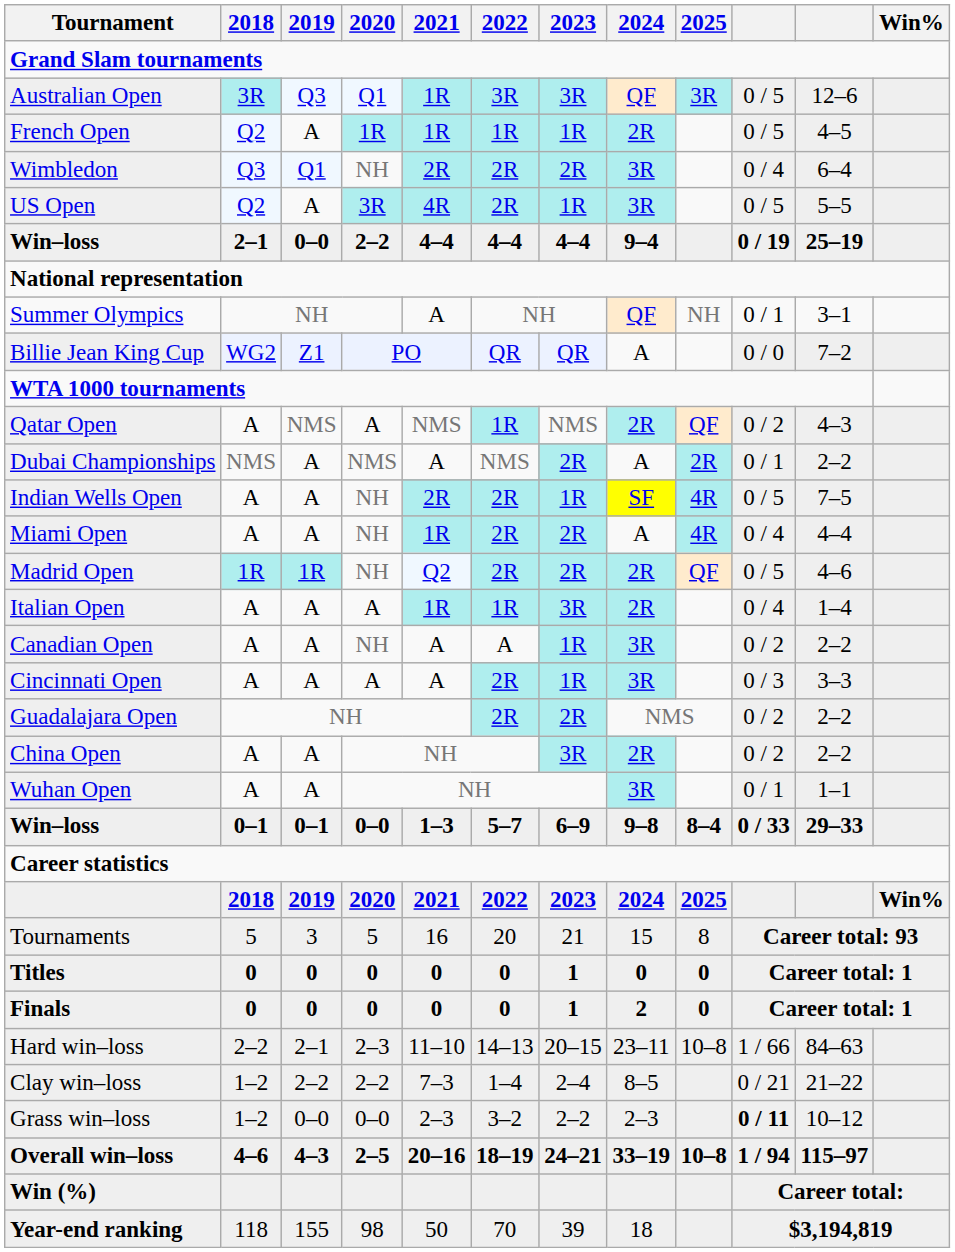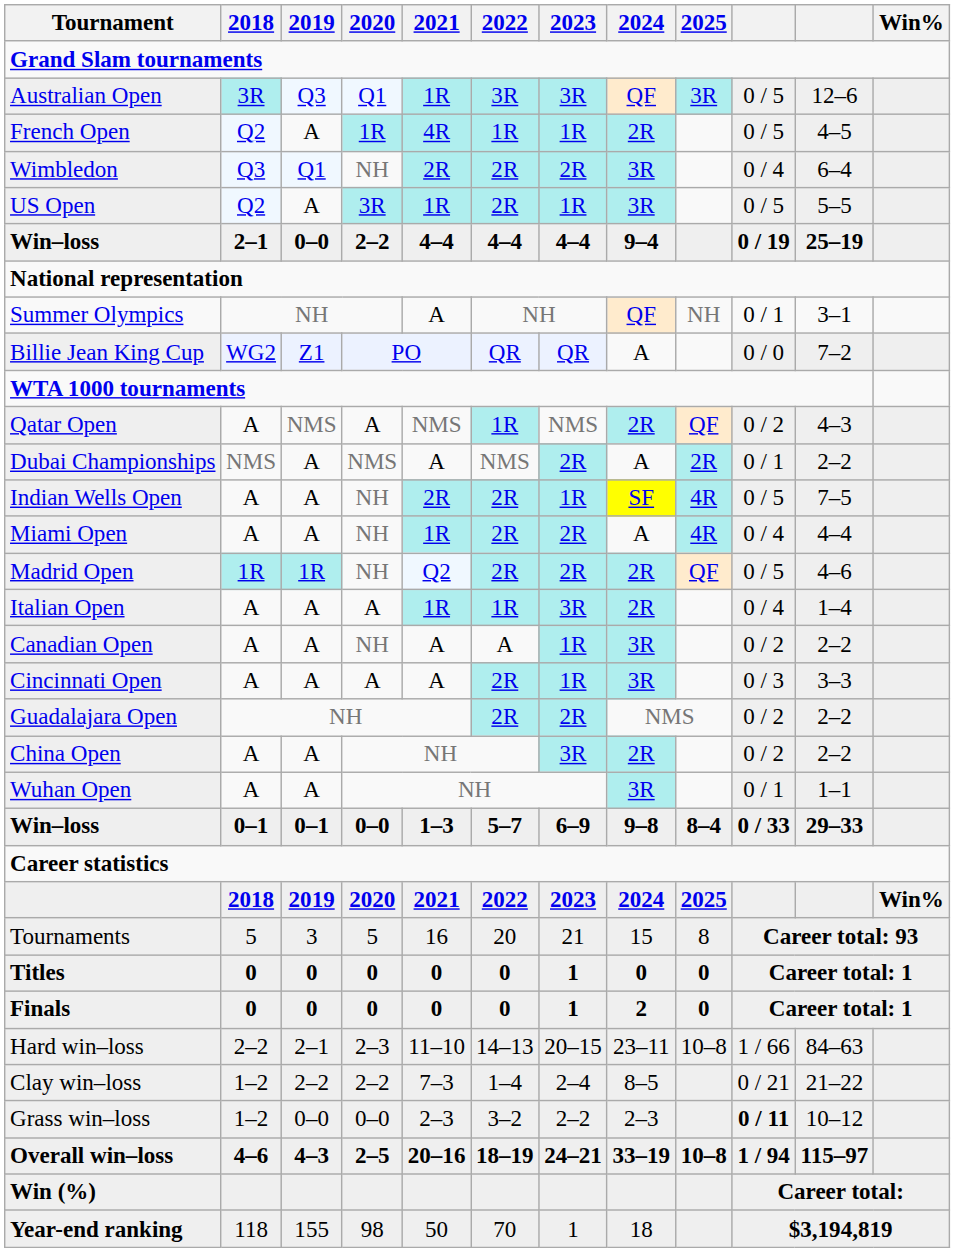French Open | 2021: 1R -> 4R
US Open | 2021: 4R -> 1R
Year-end ranking | 2023: 39 -> 1
